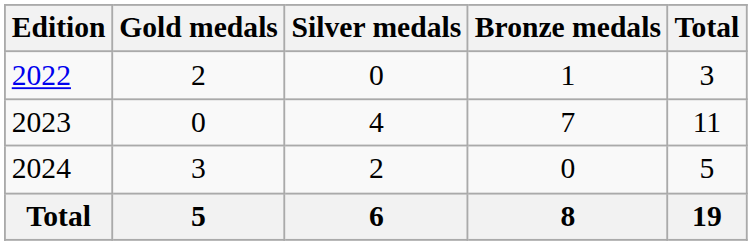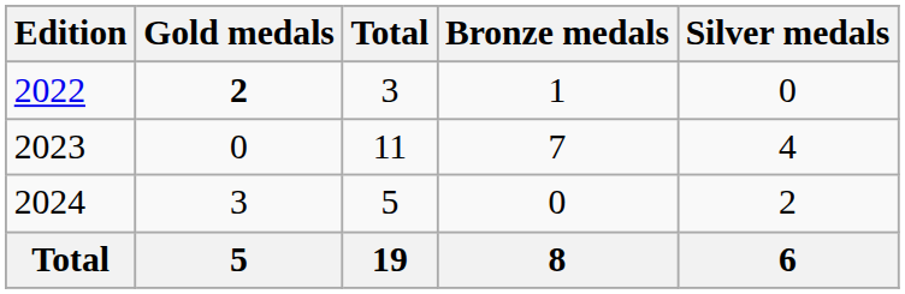columns swapped: Silver medals <-> Total
2022 | Gold medals: normal -> bold
